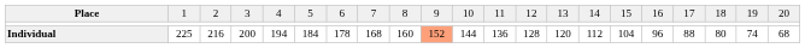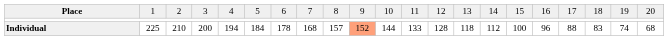Individual | column 3: 216 -> 210
Individual | column 9: 160 -> 157
Individual | column 12: 136 -> 133
Individual | column 14: 120 -> 118
Individual | column 16: 104 -> 100
Individual | column 19: 80 -> 83
